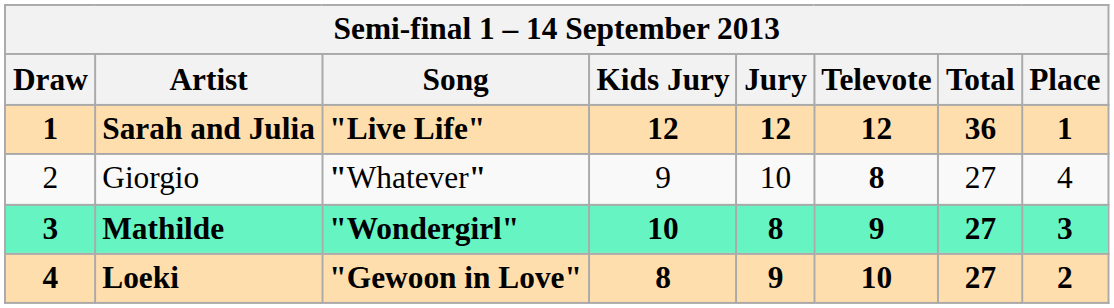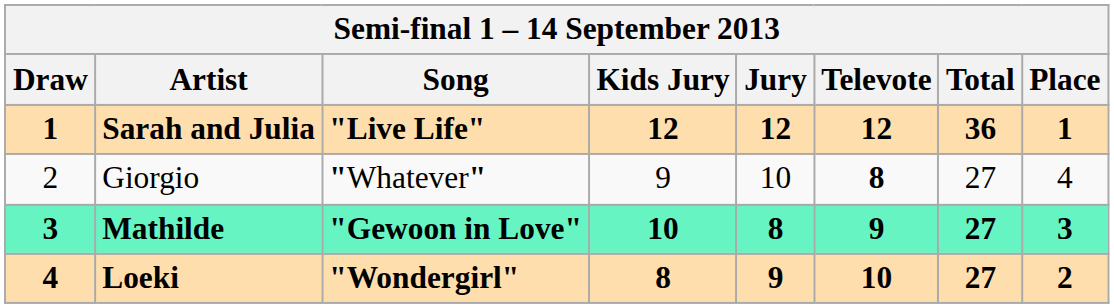Mathilde | Song: "Wondergirl" -> "Gewoon in Love"
Loeki | Song: "Gewoon in Love" -> "Wondergirl"
